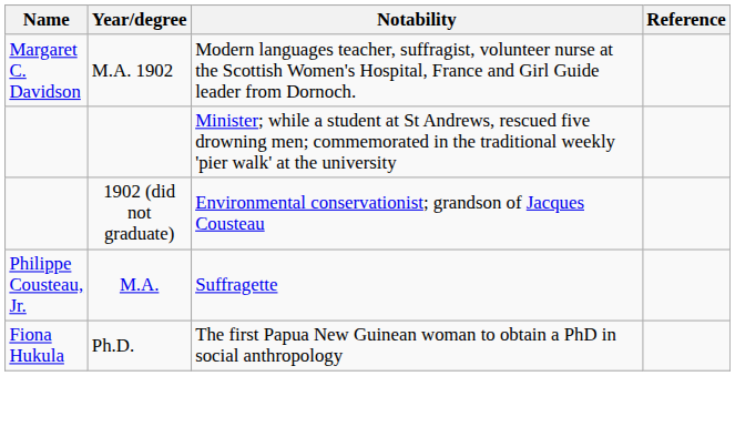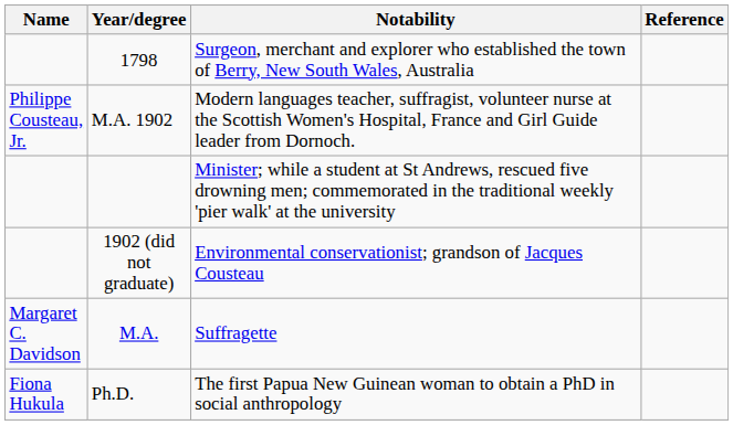+ row: 1798 | Surgeon, merchant and explorer who established the town of Berry, New South Wales, Australia
M.A. 1902 | Name: Margaret C. Davidson -> Philippe Cousteau, Jr.
M.A. | Name: Philippe Cousteau, Jr. -> Margaret C. Davidson
